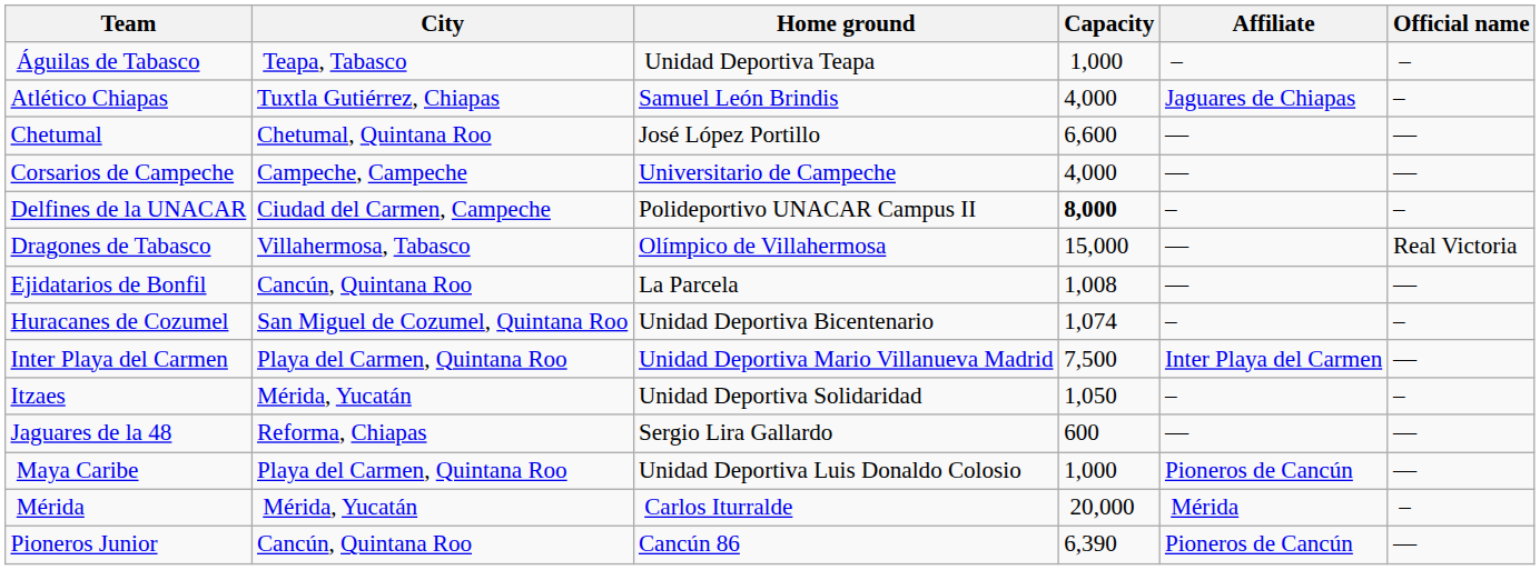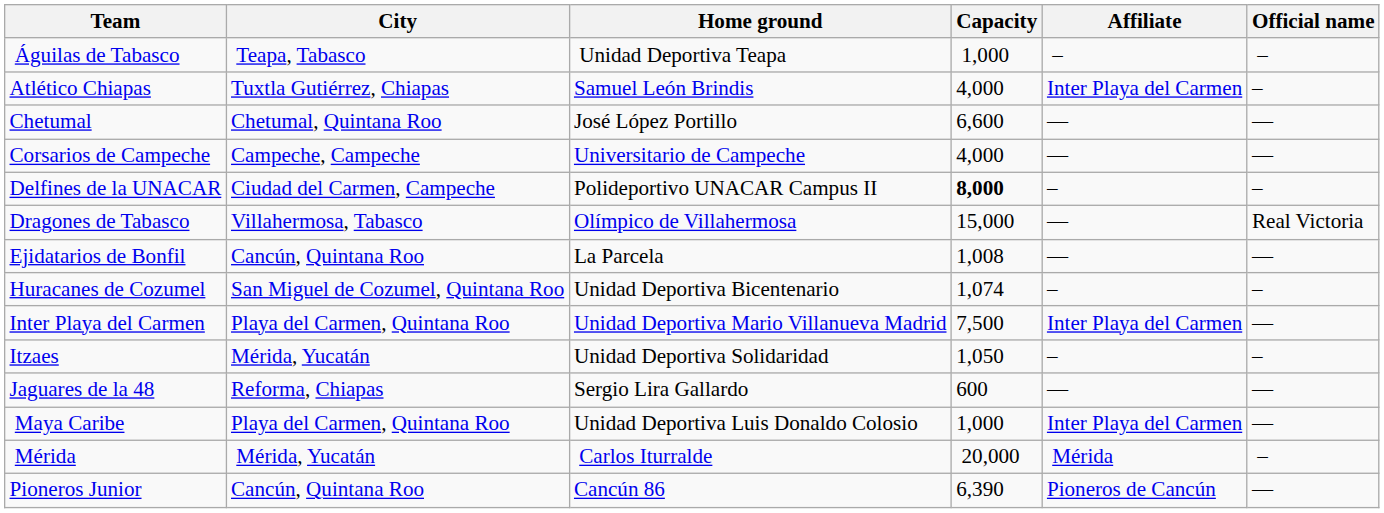Atlético Chiapas | Affiliate: Jaguares de Chiapas -> Inter Playa del Carmen
Maya Caribe | Affiliate: Pioneros de Cancún -> Inter Playa del Carmen
